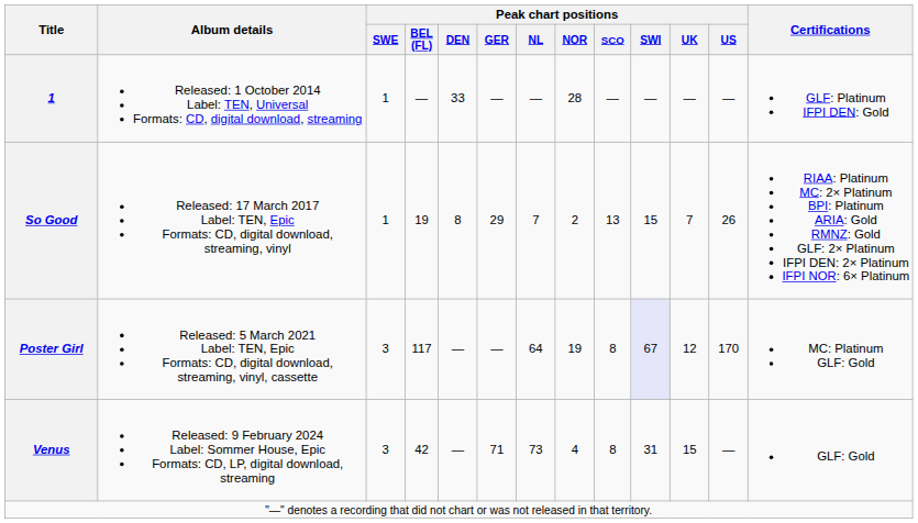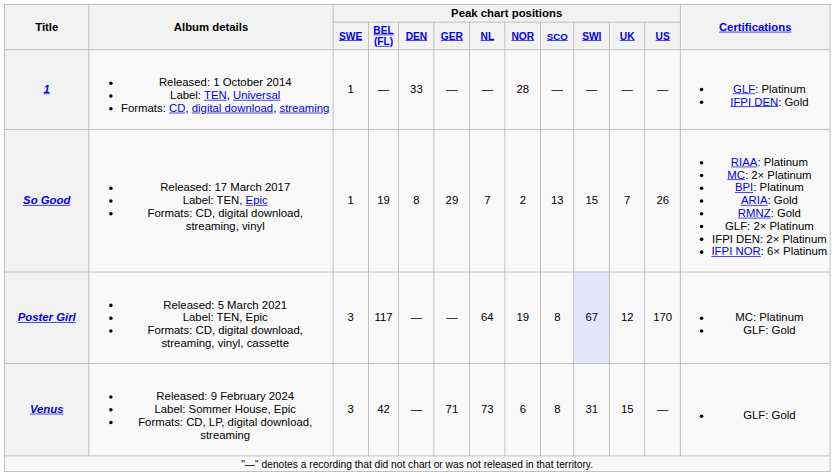Venus | Peak chart positions / NOR: 4 -> 6
